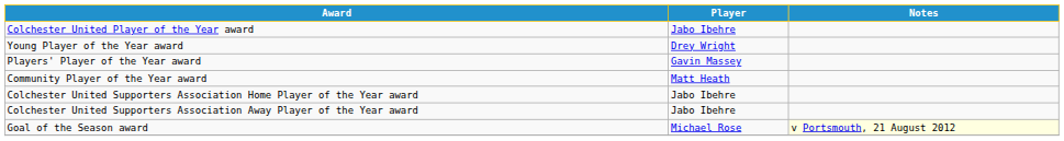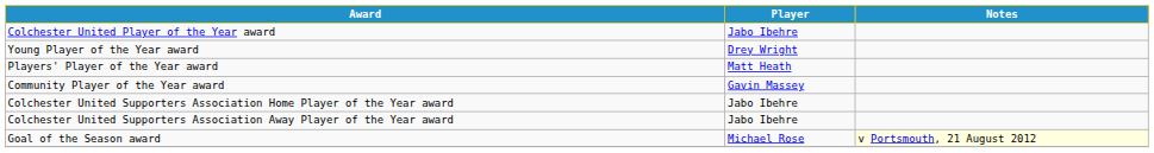Players' Player of the Year award | Player: Gavin Massey -> Matt Heath
Community Player of the Year award | Player: Matt Heath -> Gavin Massey
